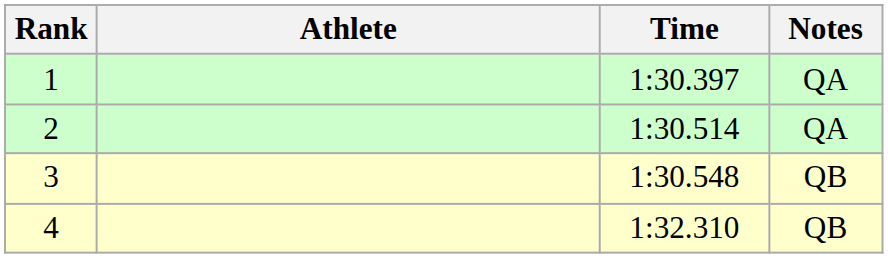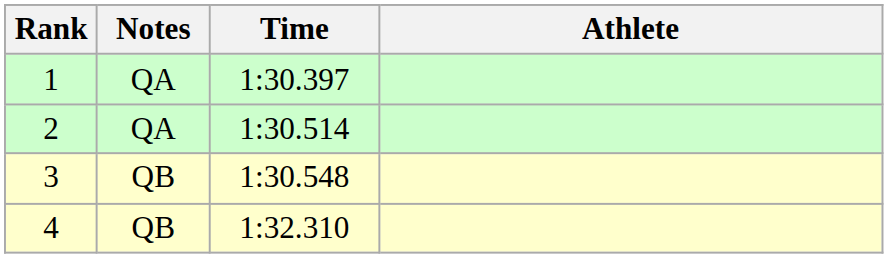columns swapped: Athlete <-> Notes
